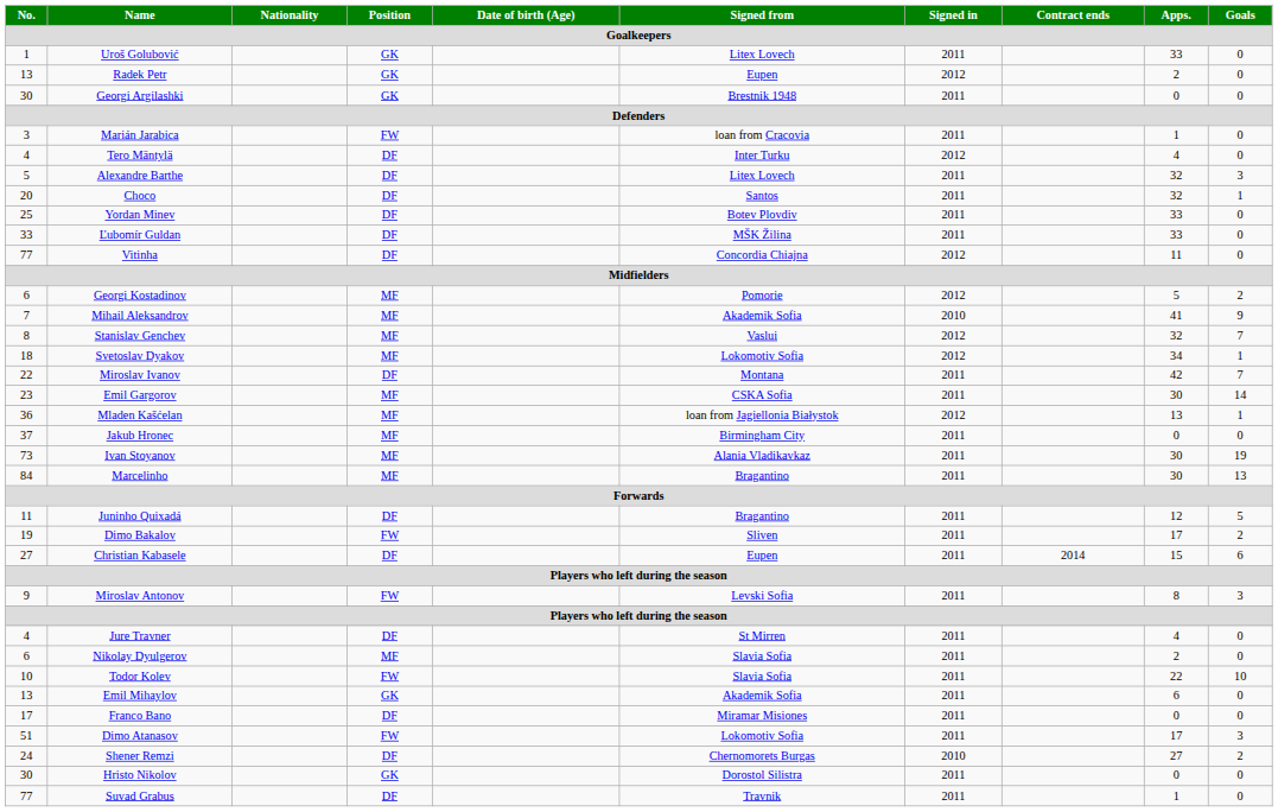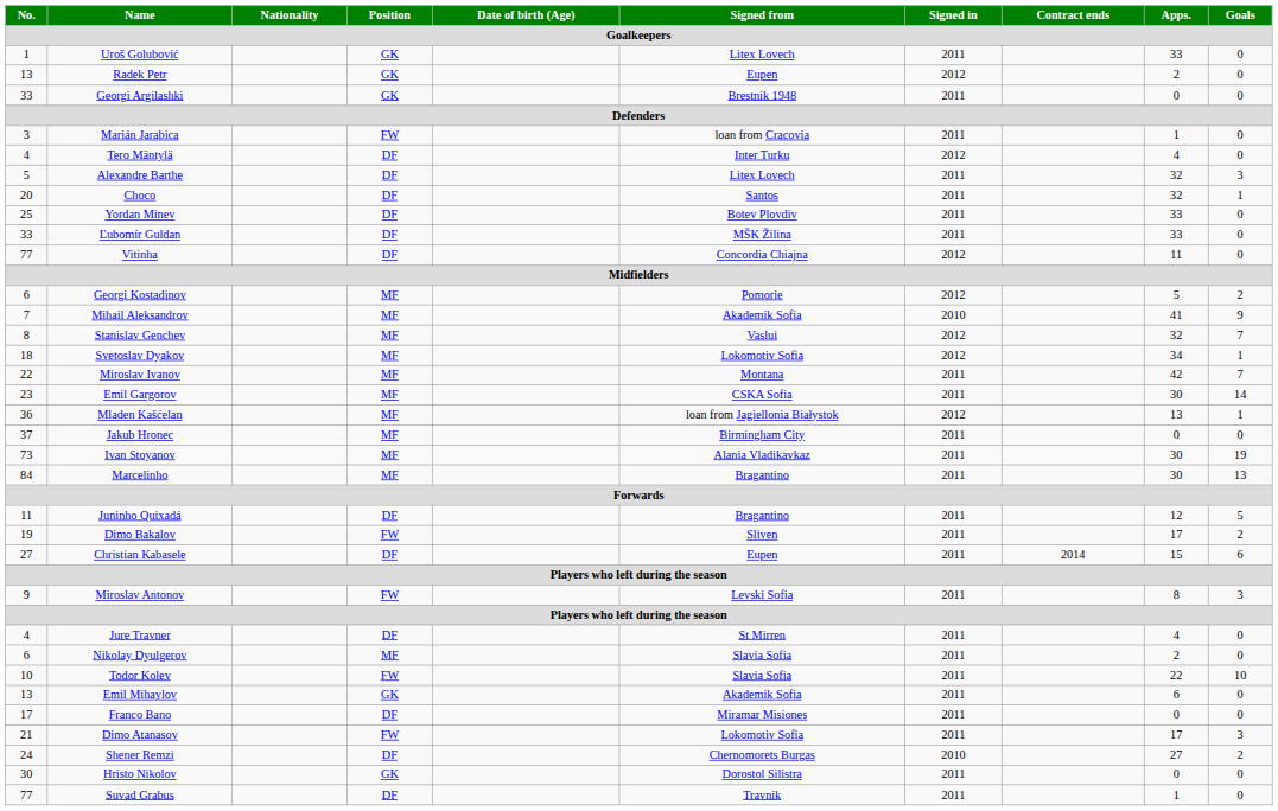Georgi Argilashki | No.: 30 -> 33
Miroslav Ivanov | Position: DF -> MF
Dimo Atanasov | No.: 51 -> 21
